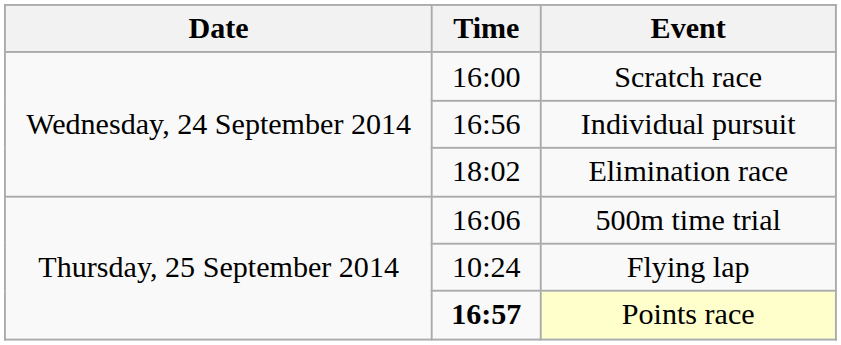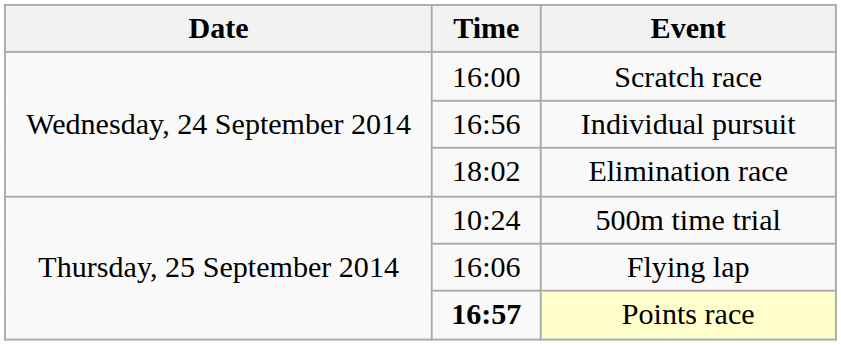500m time trial | Time: 16:06 -> 10:24
Flying lap | Time: 10:24 -> 16:06
